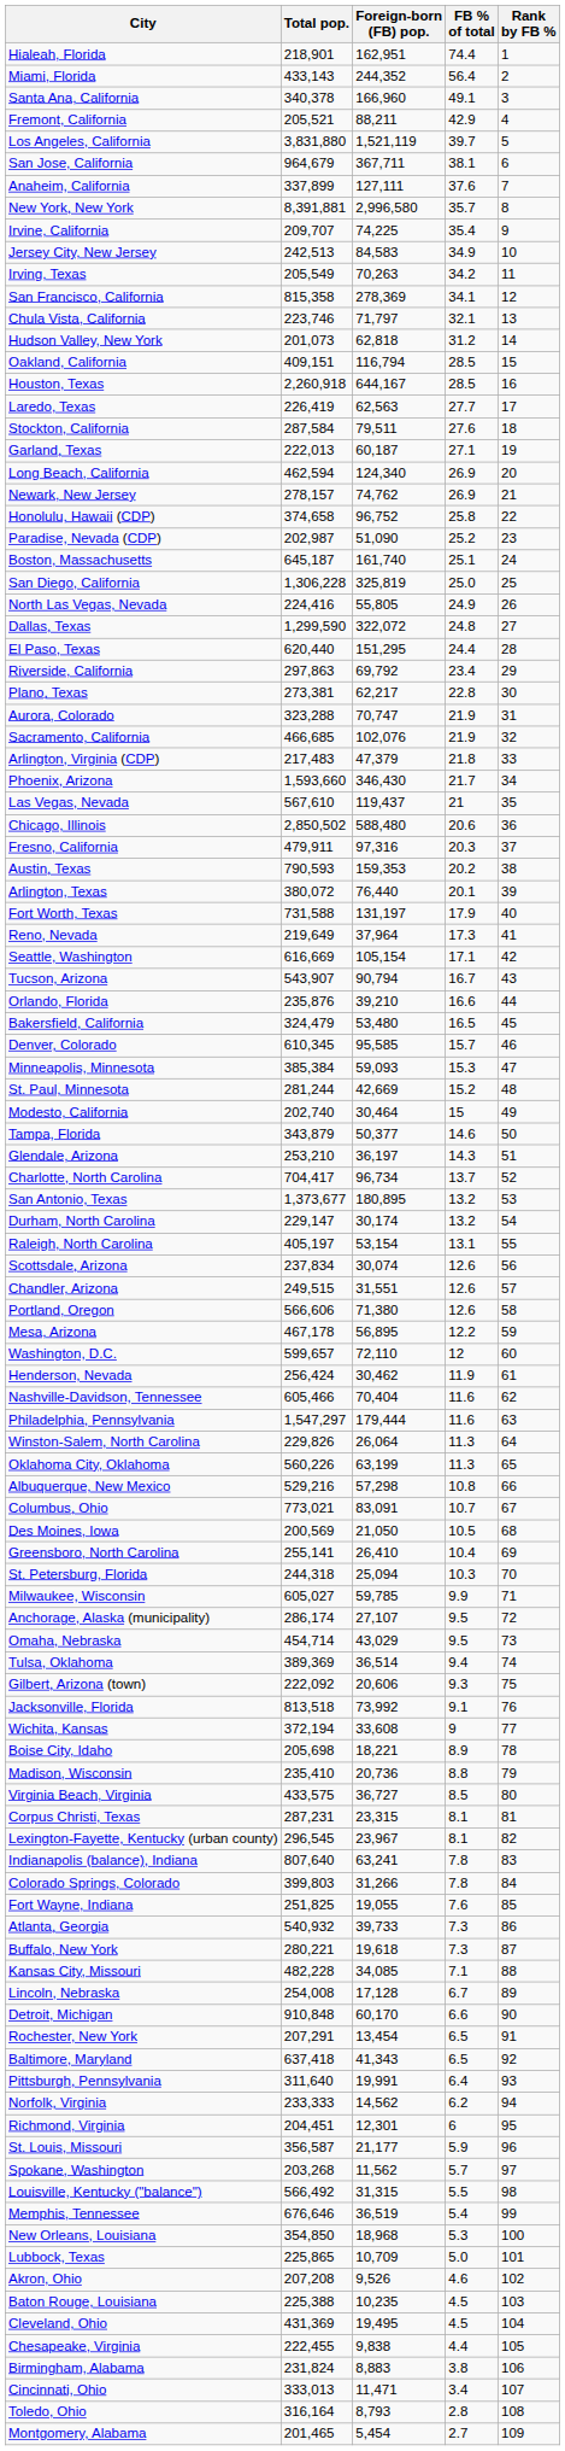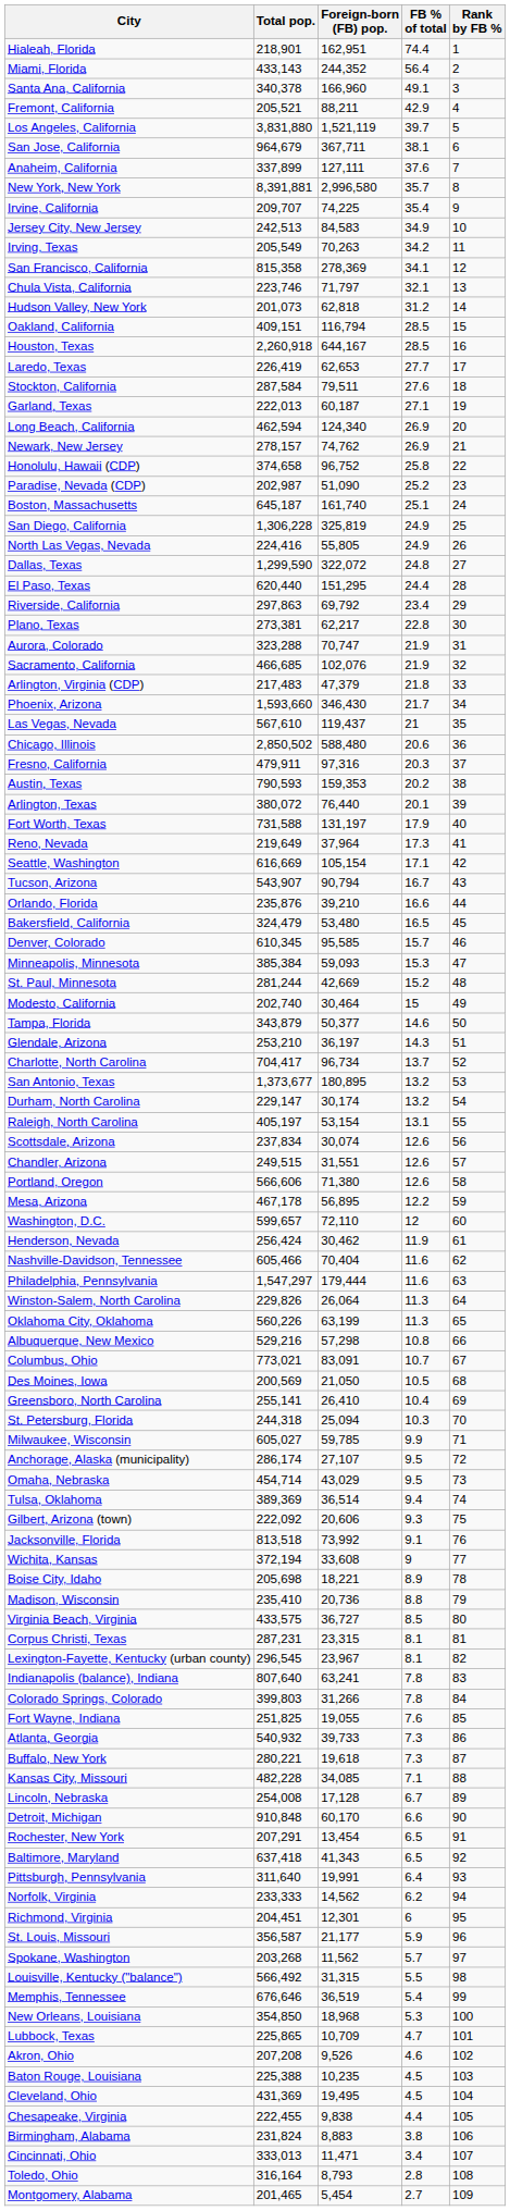Laredo, Texas | Foreign-born (FB) pop.: 62,563 -> 62,653
San Diego, California | FB % of total: 25.0 -> 24.9
Lubbock, Texas | FB % of total: 5.0 -> 4.7
